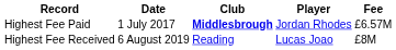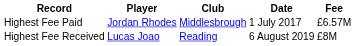columns swapped: Player <-> Date
Highest Fee Paid | Club: bold -> normal
